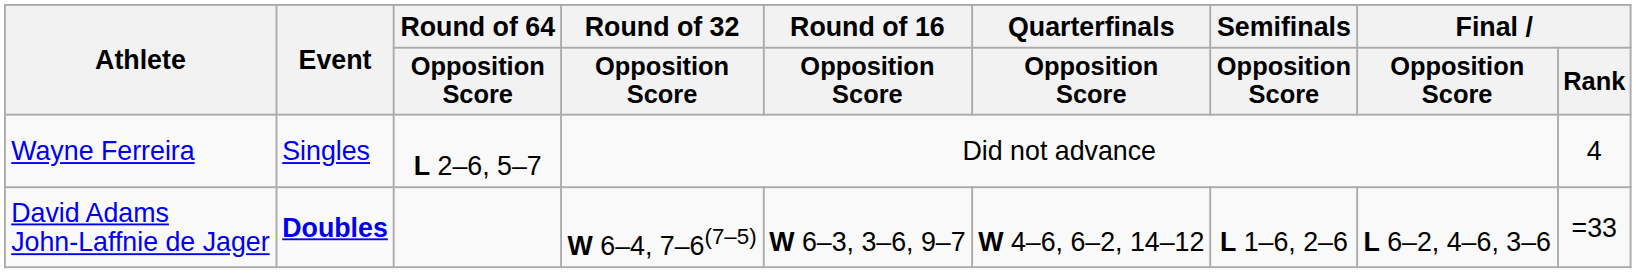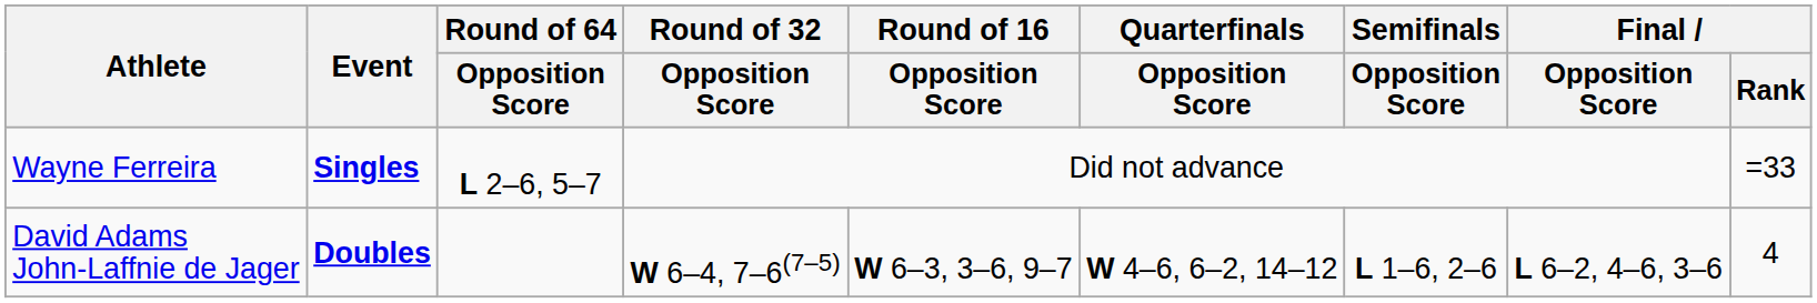Wayne Ferreira | Event: normal -> bold
Wayne Ferreira | Final / Rank: 4 -> =33
David Adams John-Laffnie de Jager | Final / Rank: =33 -> 4
